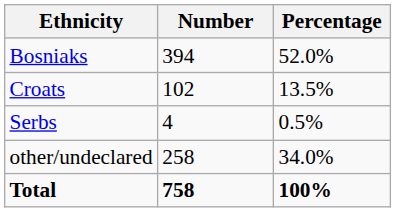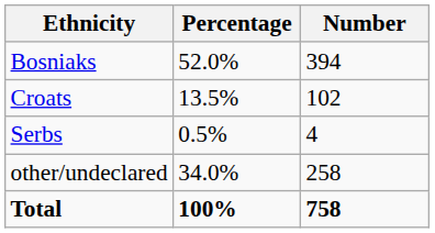columns swapped: Number <-> Percentage
